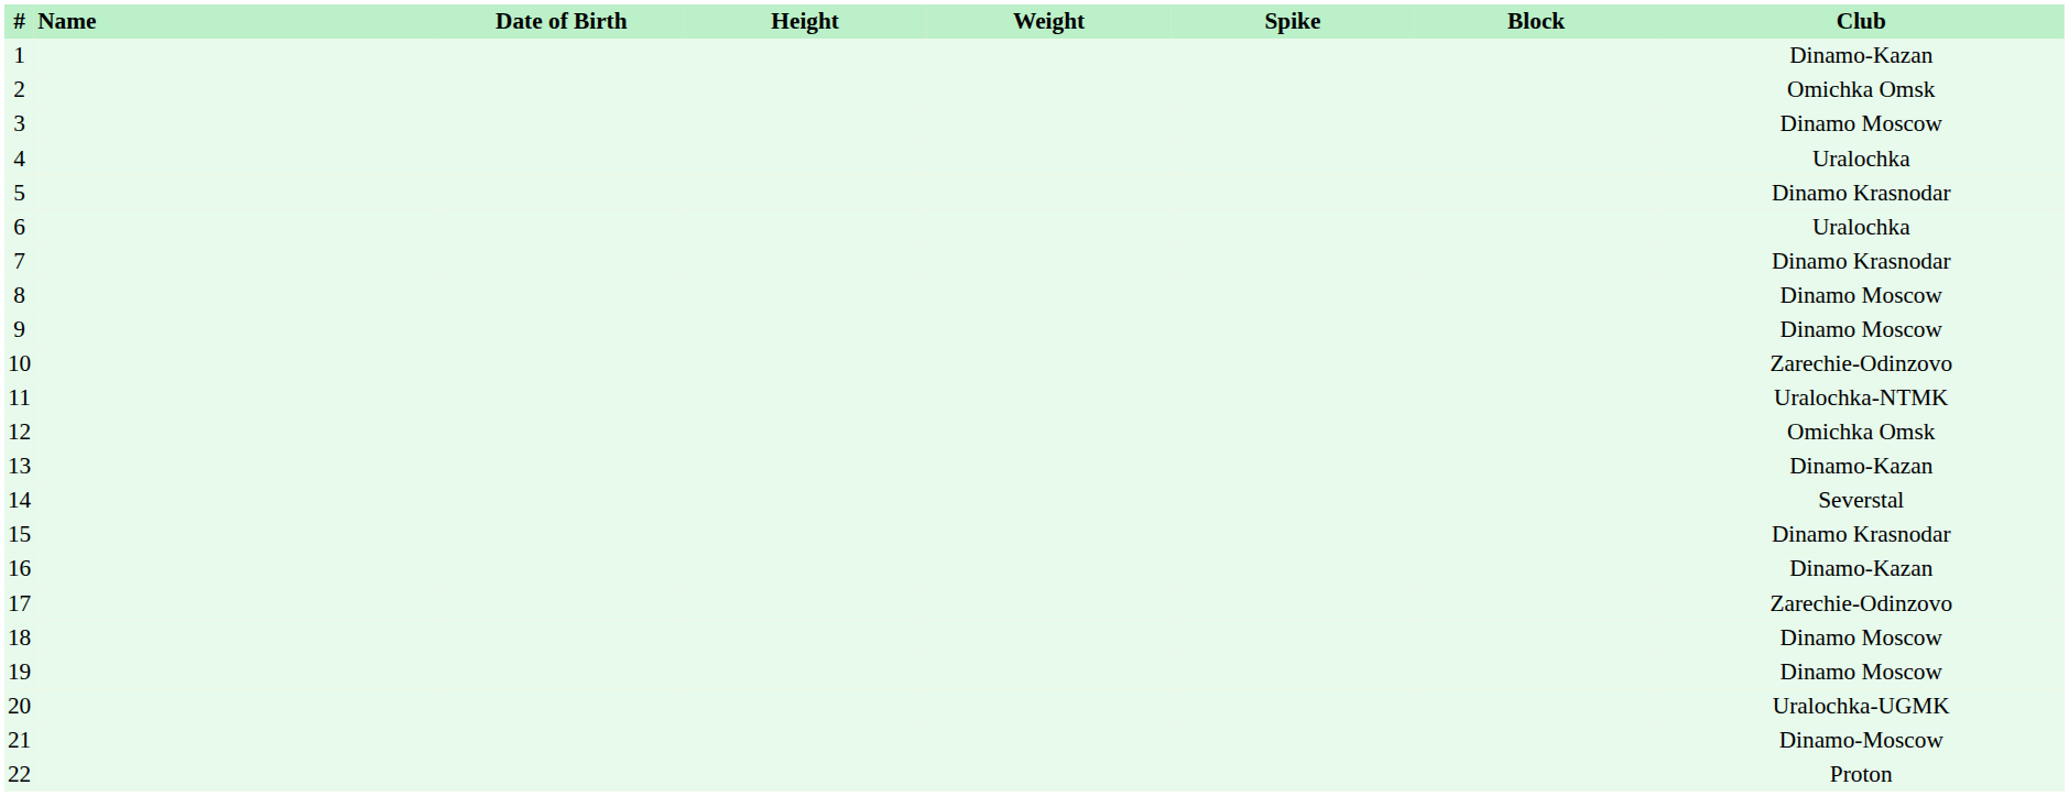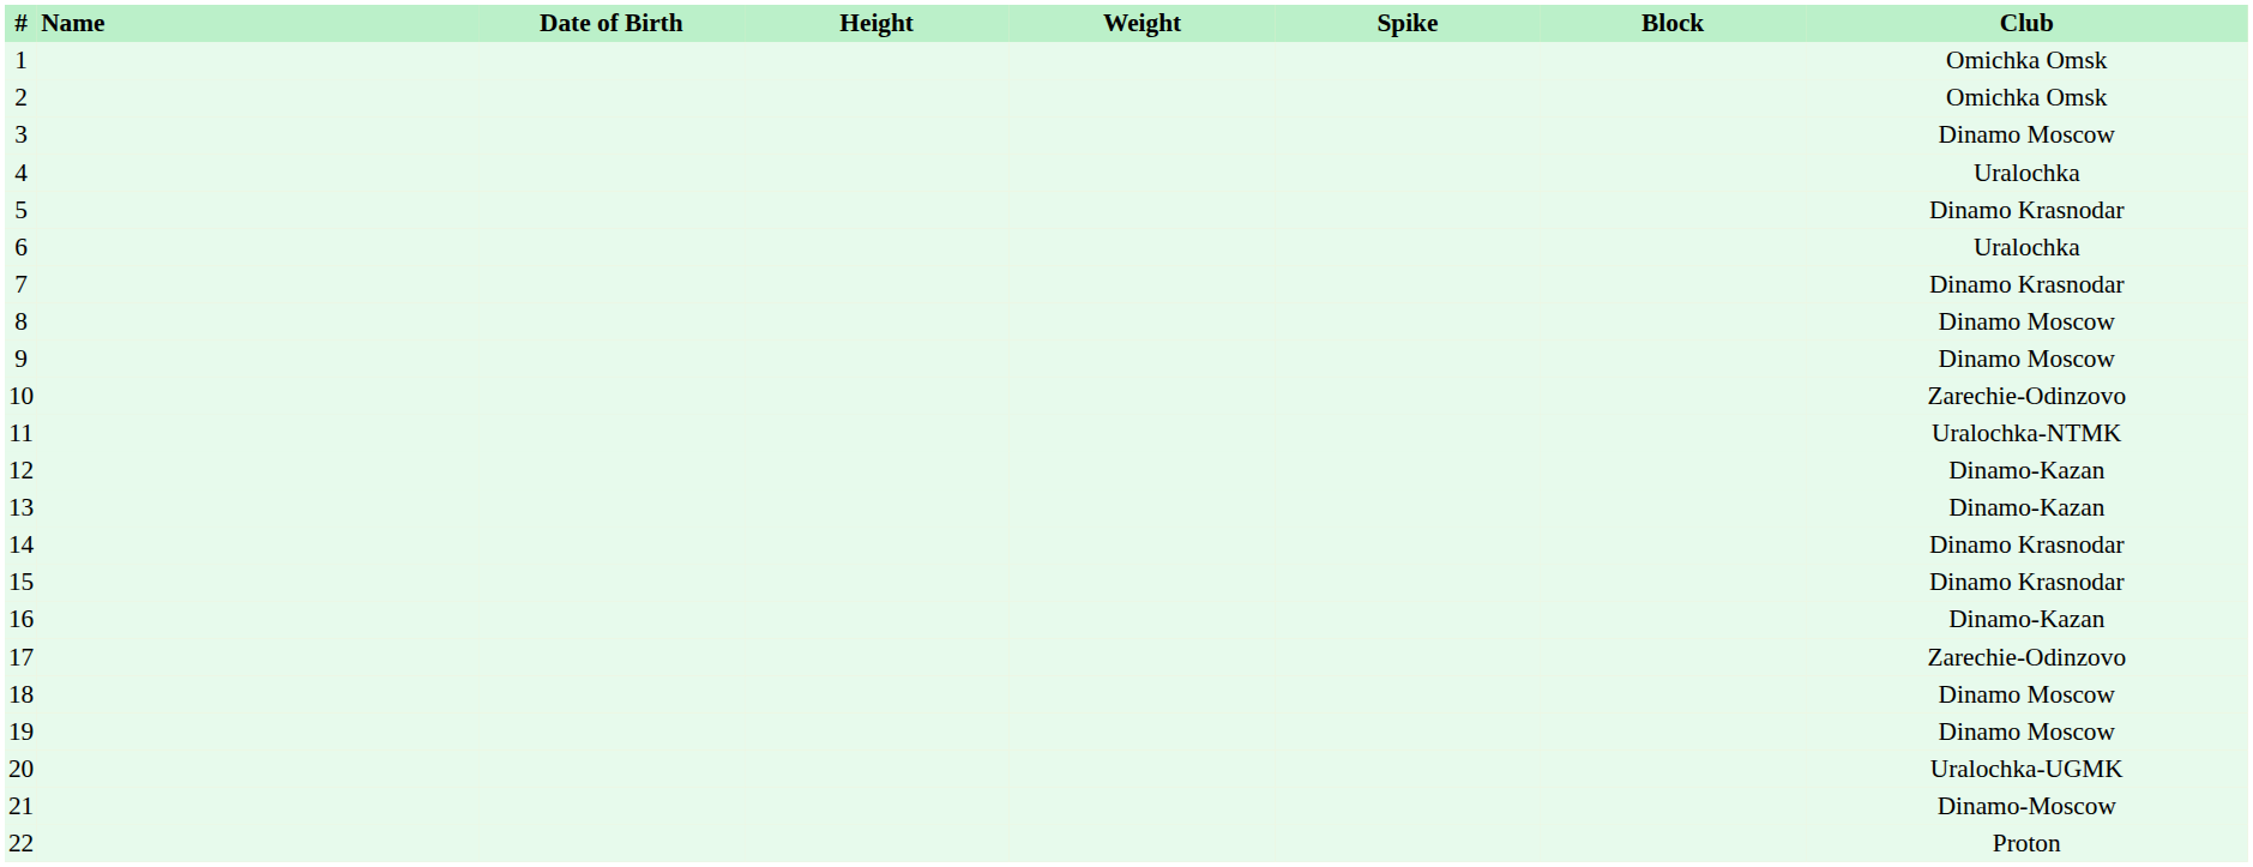1 | Club: Dinamo-Kazan -> Omichka Omsk
12 | Club: Omichka Omsk -> Dinamo-Kazan
14 | Club: Severstal -> Dinamo Krasnodar
